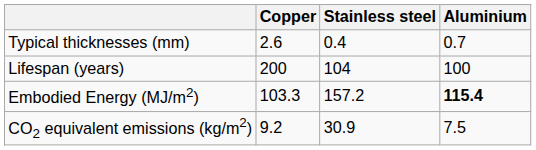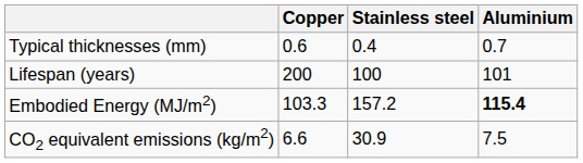Typical thicknesses (mm) | Copper: 2.6 -> 0.6
Lifespan (years) | Stainless steel: 104 -> 100
Lifespan (years) | Aluminium: 100 -> 101
CO2 equivalent emissions (kg/m2) | Copper: 9.2 -> 6.6
